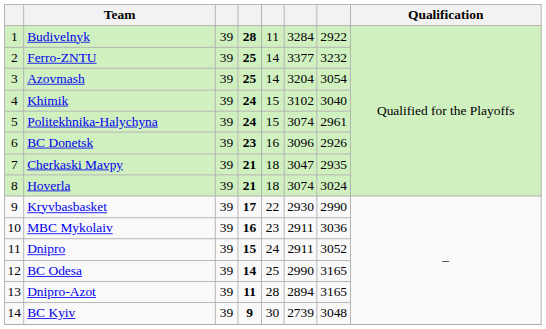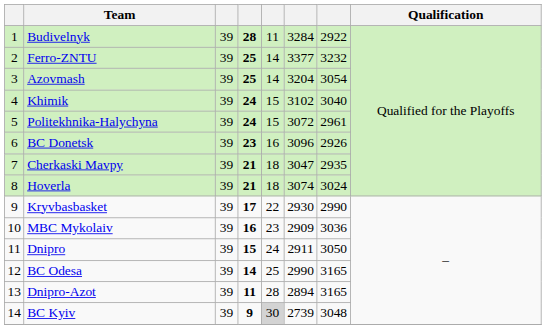Politekhnika-Halychyna | column 6: 3074 -> 3072
MBC Mykolaiv | column 6: 2911 -> 2909
Dnipro | column 7: 3052 -> 3050
BC Kyiv | column 5: no background -> lightgrey background
